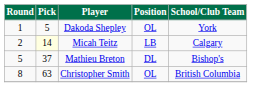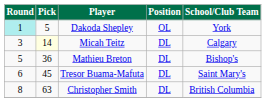Dakoda Shepley | Round: no background -> paleturquoise background
Micah Teitz | Round: 2 -> 3
Micah Teitz | Position: LB -> DL
Mathieu Breton | Pick: 37 -> 36
+ row: 6 | 45 | Tresor Buama-Mafuta | DL | Saint Mary's
Christopher Smith | Position: OL -> DL
